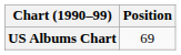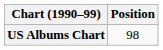US Albums Chart | Position: 69 -> 98
